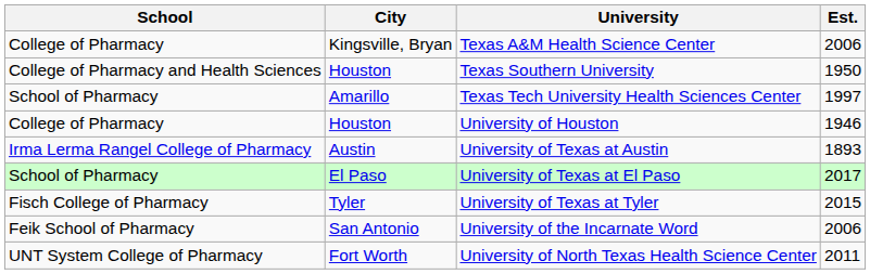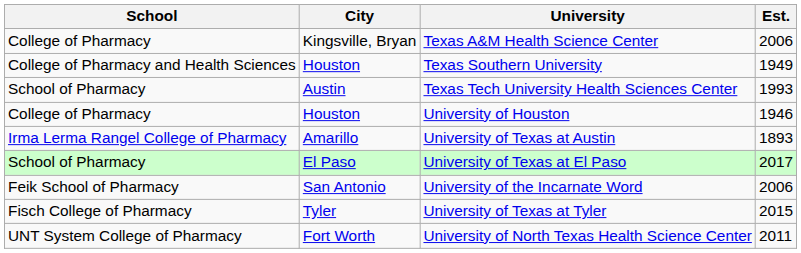Texas Southern University | Est.: 1950 -> 1949
Texas Tech University Health Sciences Center | City: Amarillo -> Austin
Texas Tech University Health Sciences Center | Est.: 1997 -> 1993
University of Texas at Austin | City: Austin -> Amarillo
rows swapped: University of Texas at Tyler <-> University of the Incarnate Word
